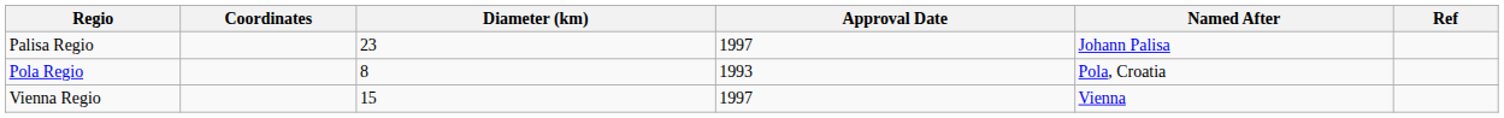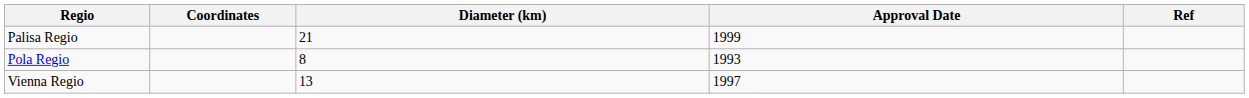- column: Named After | Johann Palisa | Pola, Croatia | Vienna
Palisa Regio | Diameter (km): 23 -> 21
Palisa Regio | Approval Date: 1997 -> 1999
Vienna Regio | Diameter (km): 15 -> 13
